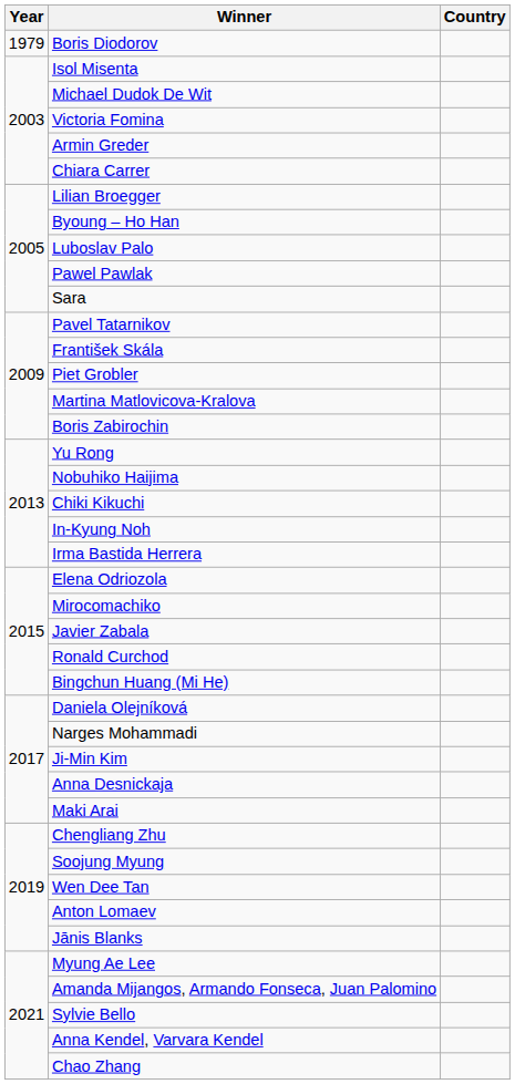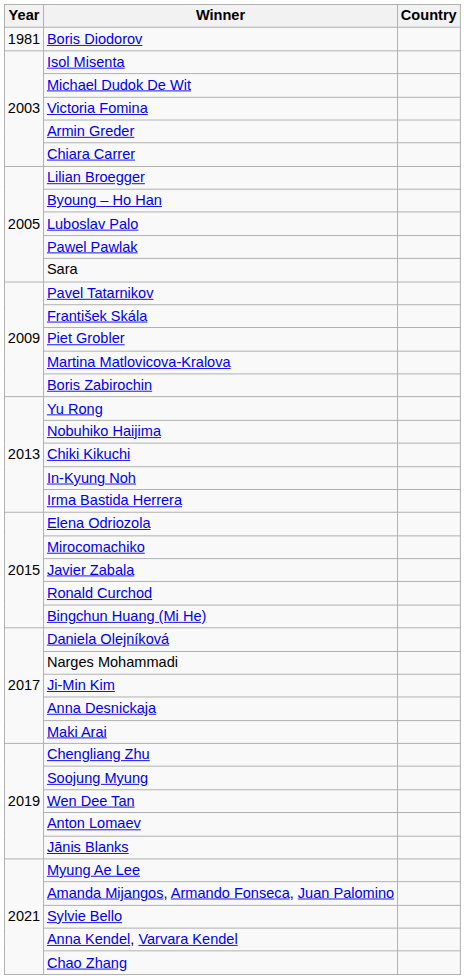Boris Diodorov | Year: 1979 -> 1981
